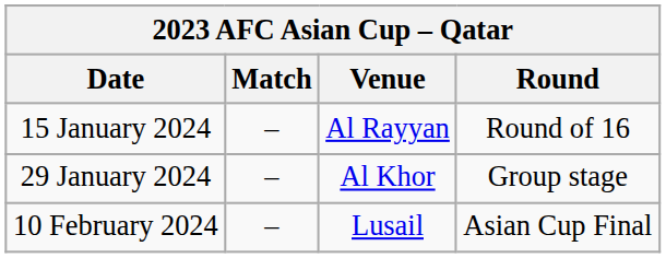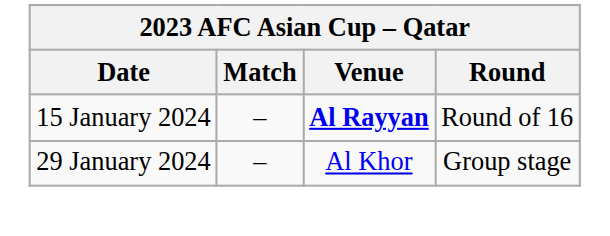15 January 2024 | Venue: normal -> bold
- row: 10 February 2024 | – | Lusail | Asian Cup Final
